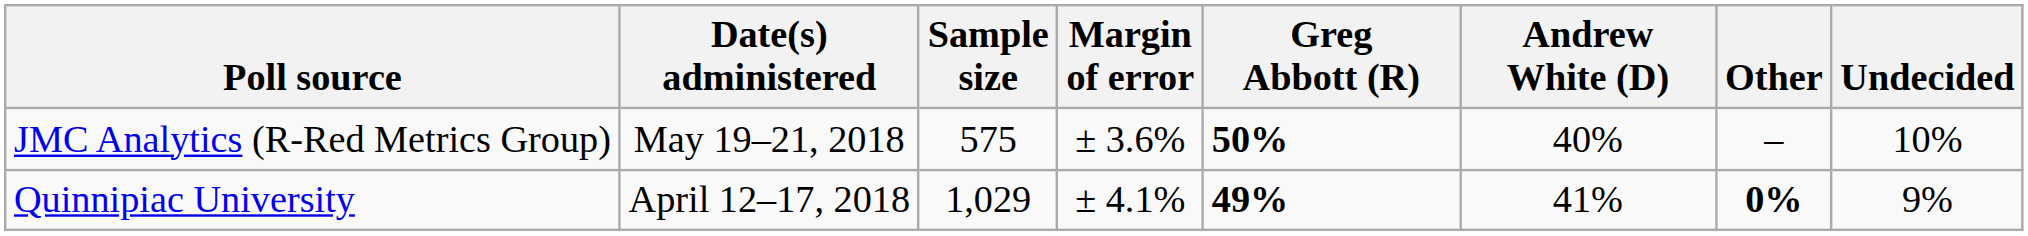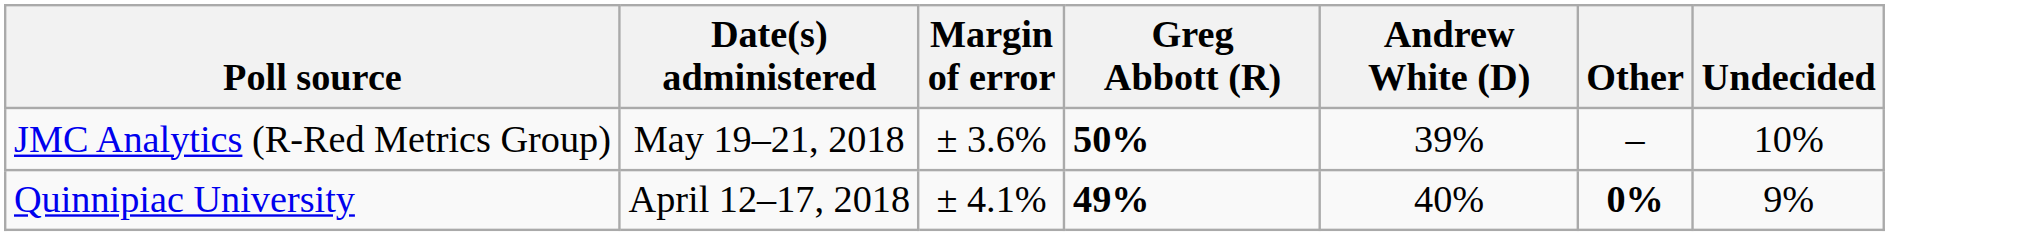- column: Sample size | 575 | 1,029
JMC Analytics (R-Red Metrics Group) | Andrew White (D): 40% -> 39%
Quinnipiac University | Andrew White (D): 41% -> 40%
